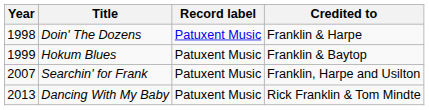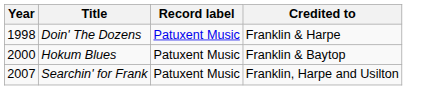Hokum Blues | Year: 1999 -> 2000
- row: 2013 | Dancing With My Baby | Patuxent Music | Rick Franklin & Tom Mindte
